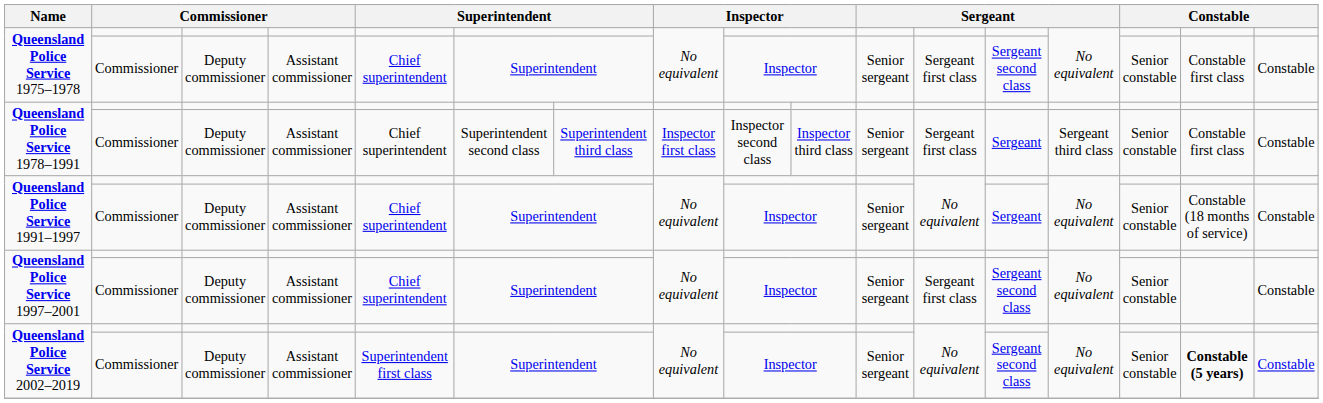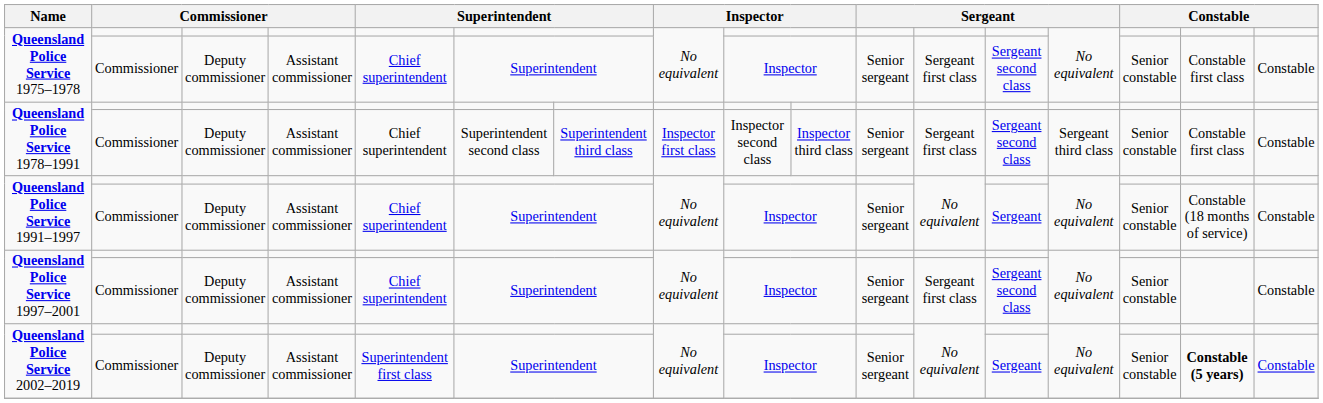Queensland Police Service 1978–1991 / Commissioner | column 13: Sergeant -> Sergeant second class
Queensland Police Service 2002–2019 / Commissioner | column 13: Sergeant second class -> Sergeant
